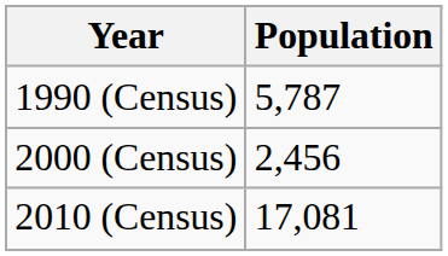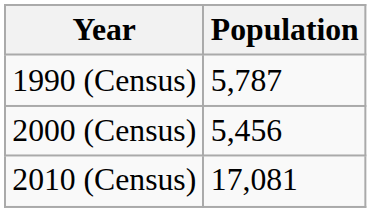2000 (Census) | Population: 2,456 -> 5,456
